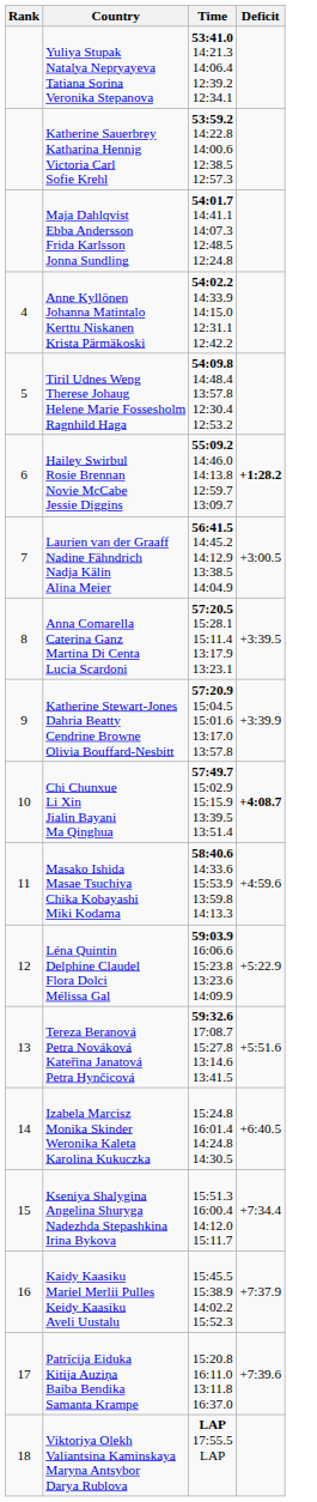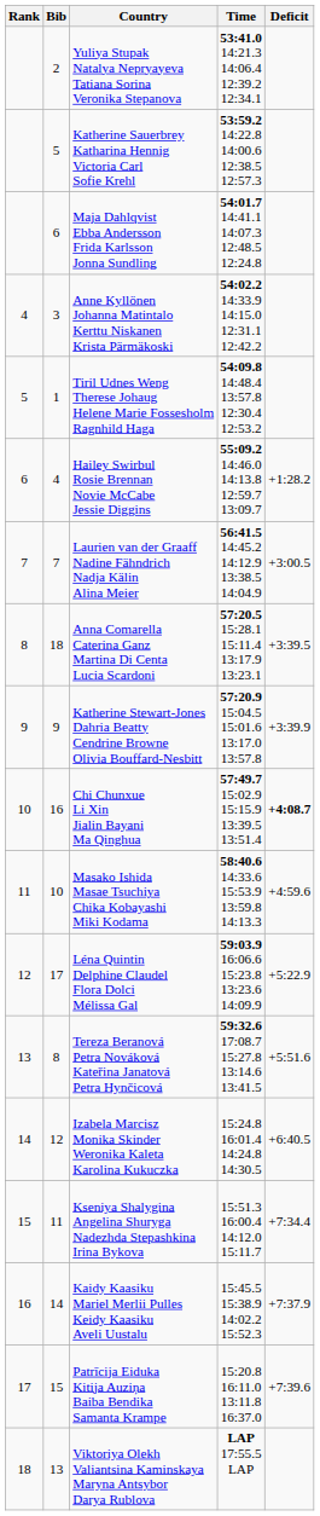+ column: Bib | 2 | 5 | 6 | 3 | 1 | 4 | 7 | 18 | 9 | 16 | 10 | 17 | 8 | 12 | 11 | 14 | 15 | 13
Hailey Swirbul Rosie Brennan Novie McCabe Jessie Diggins | Deficit: bold -> normal
